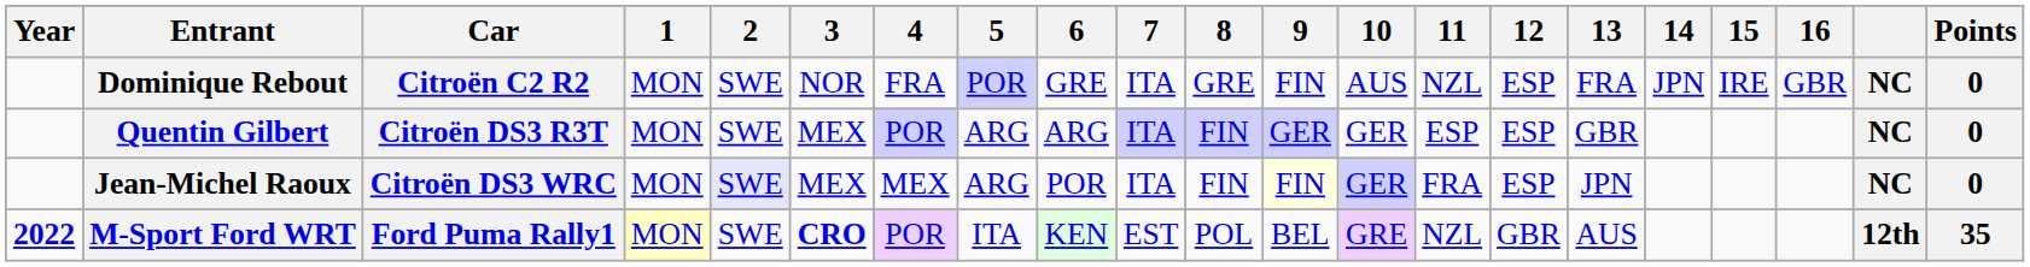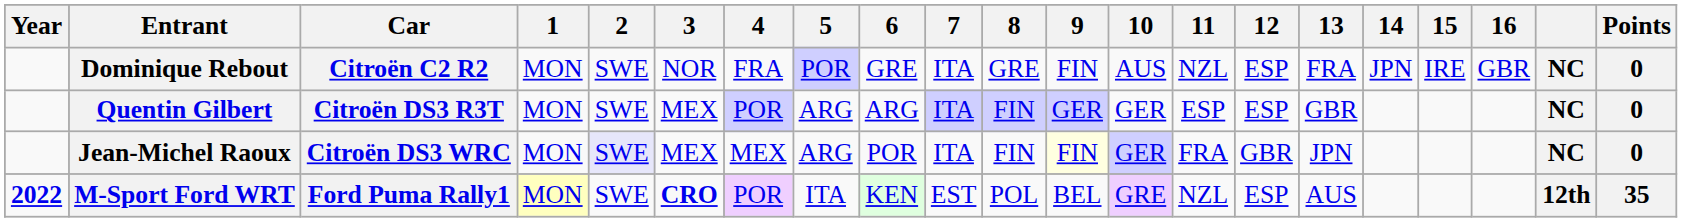Jean-Michel Raoux | 12: ESP -> GBR
M-Sport Ford WRT | 12: GBR -> ESP
